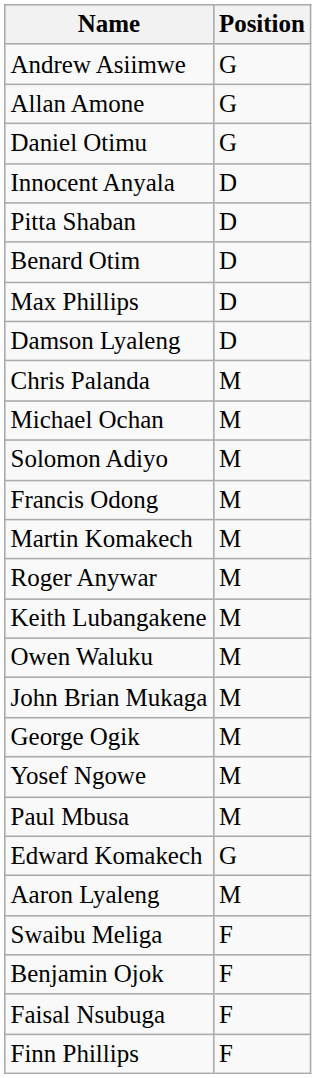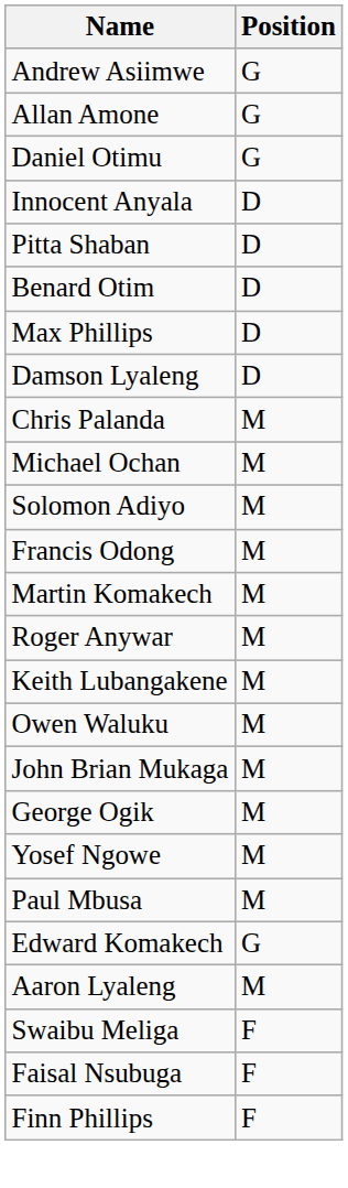- row: Benjamin Ojok | F
